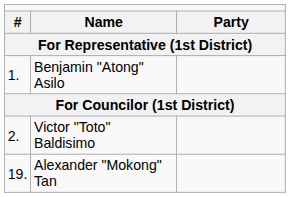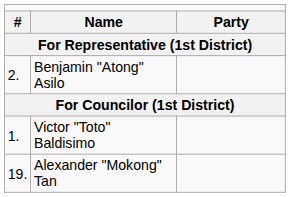Benjamin "Atong" Asilo | column 1: 1. -> 2.
Victor "Toto" Baldisimo | column 1: 2. -> 1.
